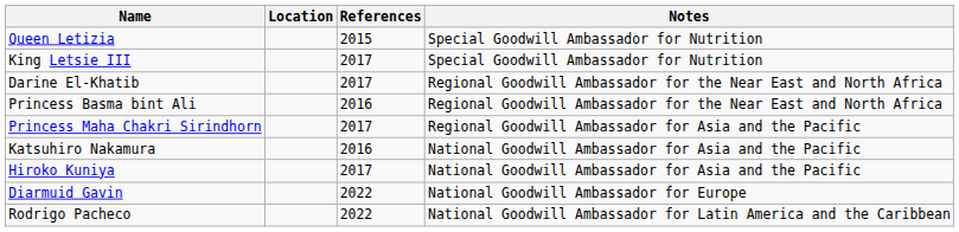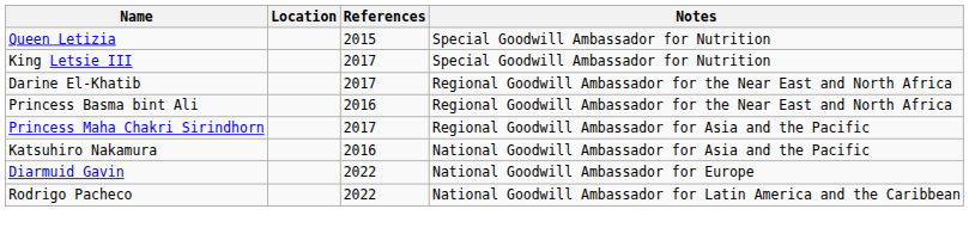- row: Hiroko Kuniya | 2017 | National Goodwill Ambassador for Asia and the Pacific
